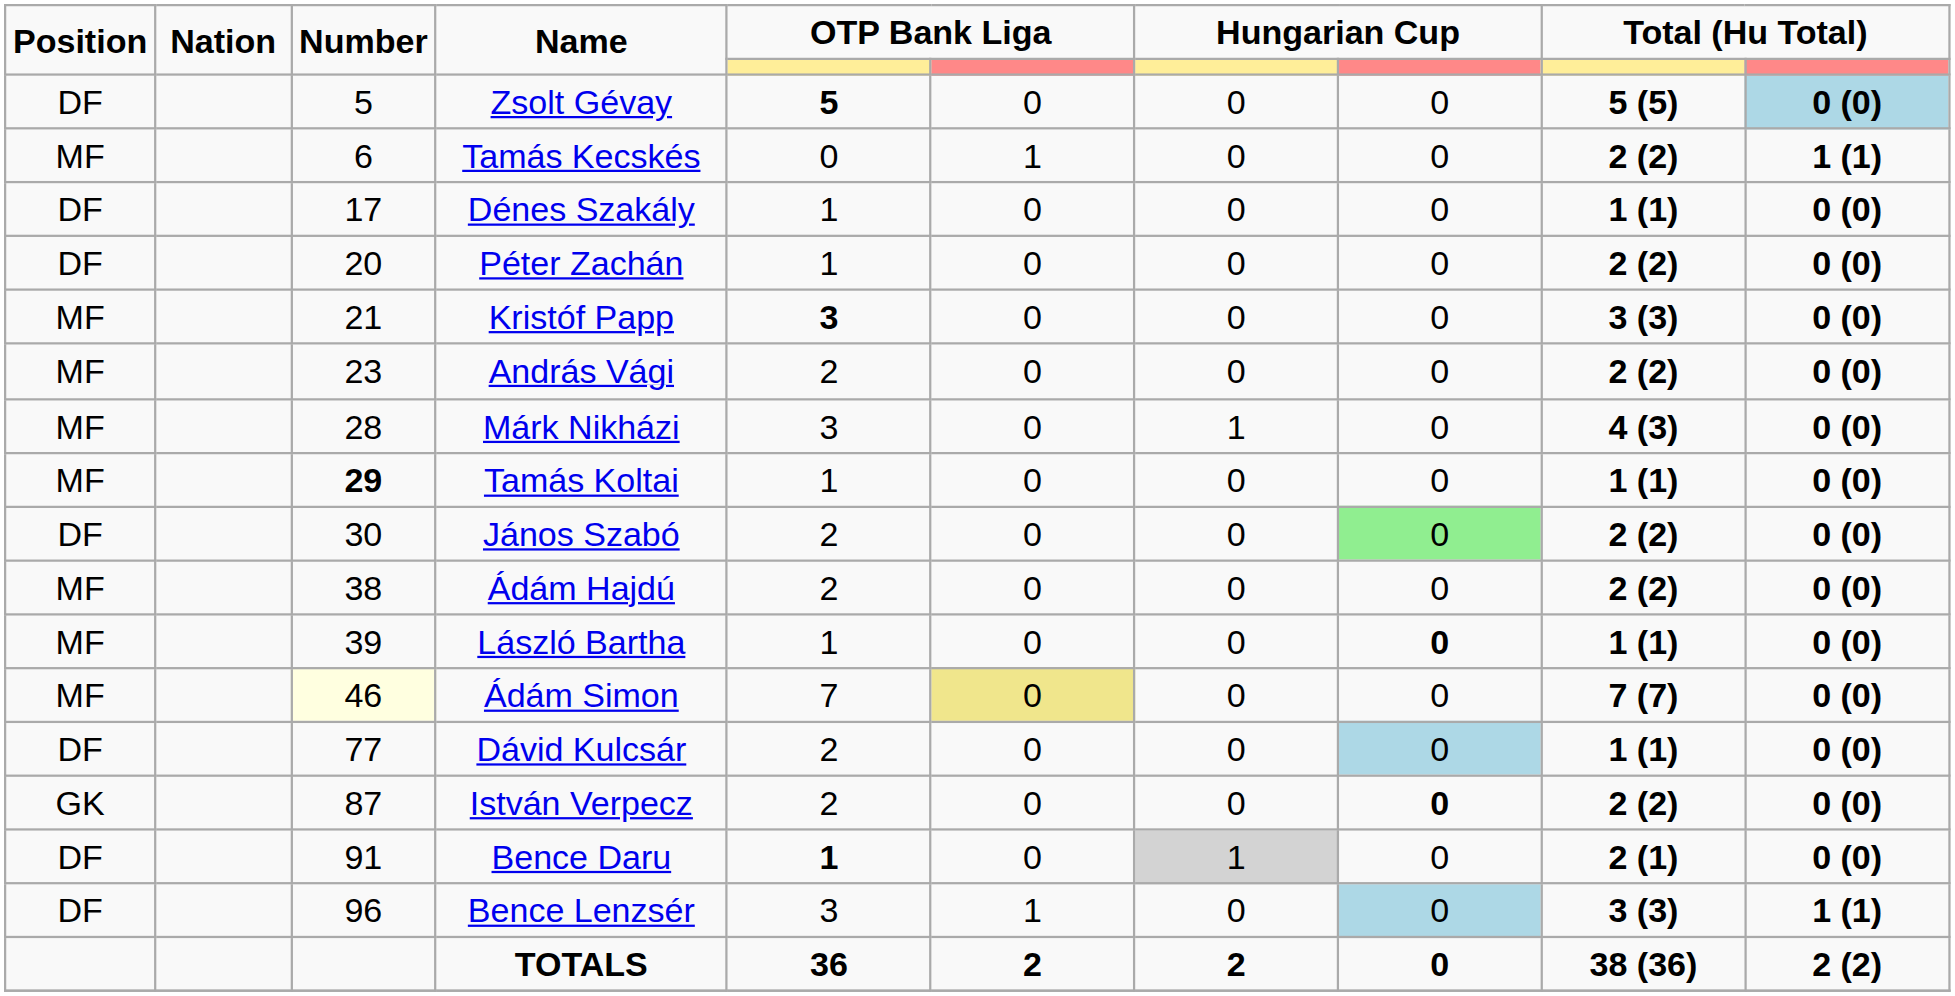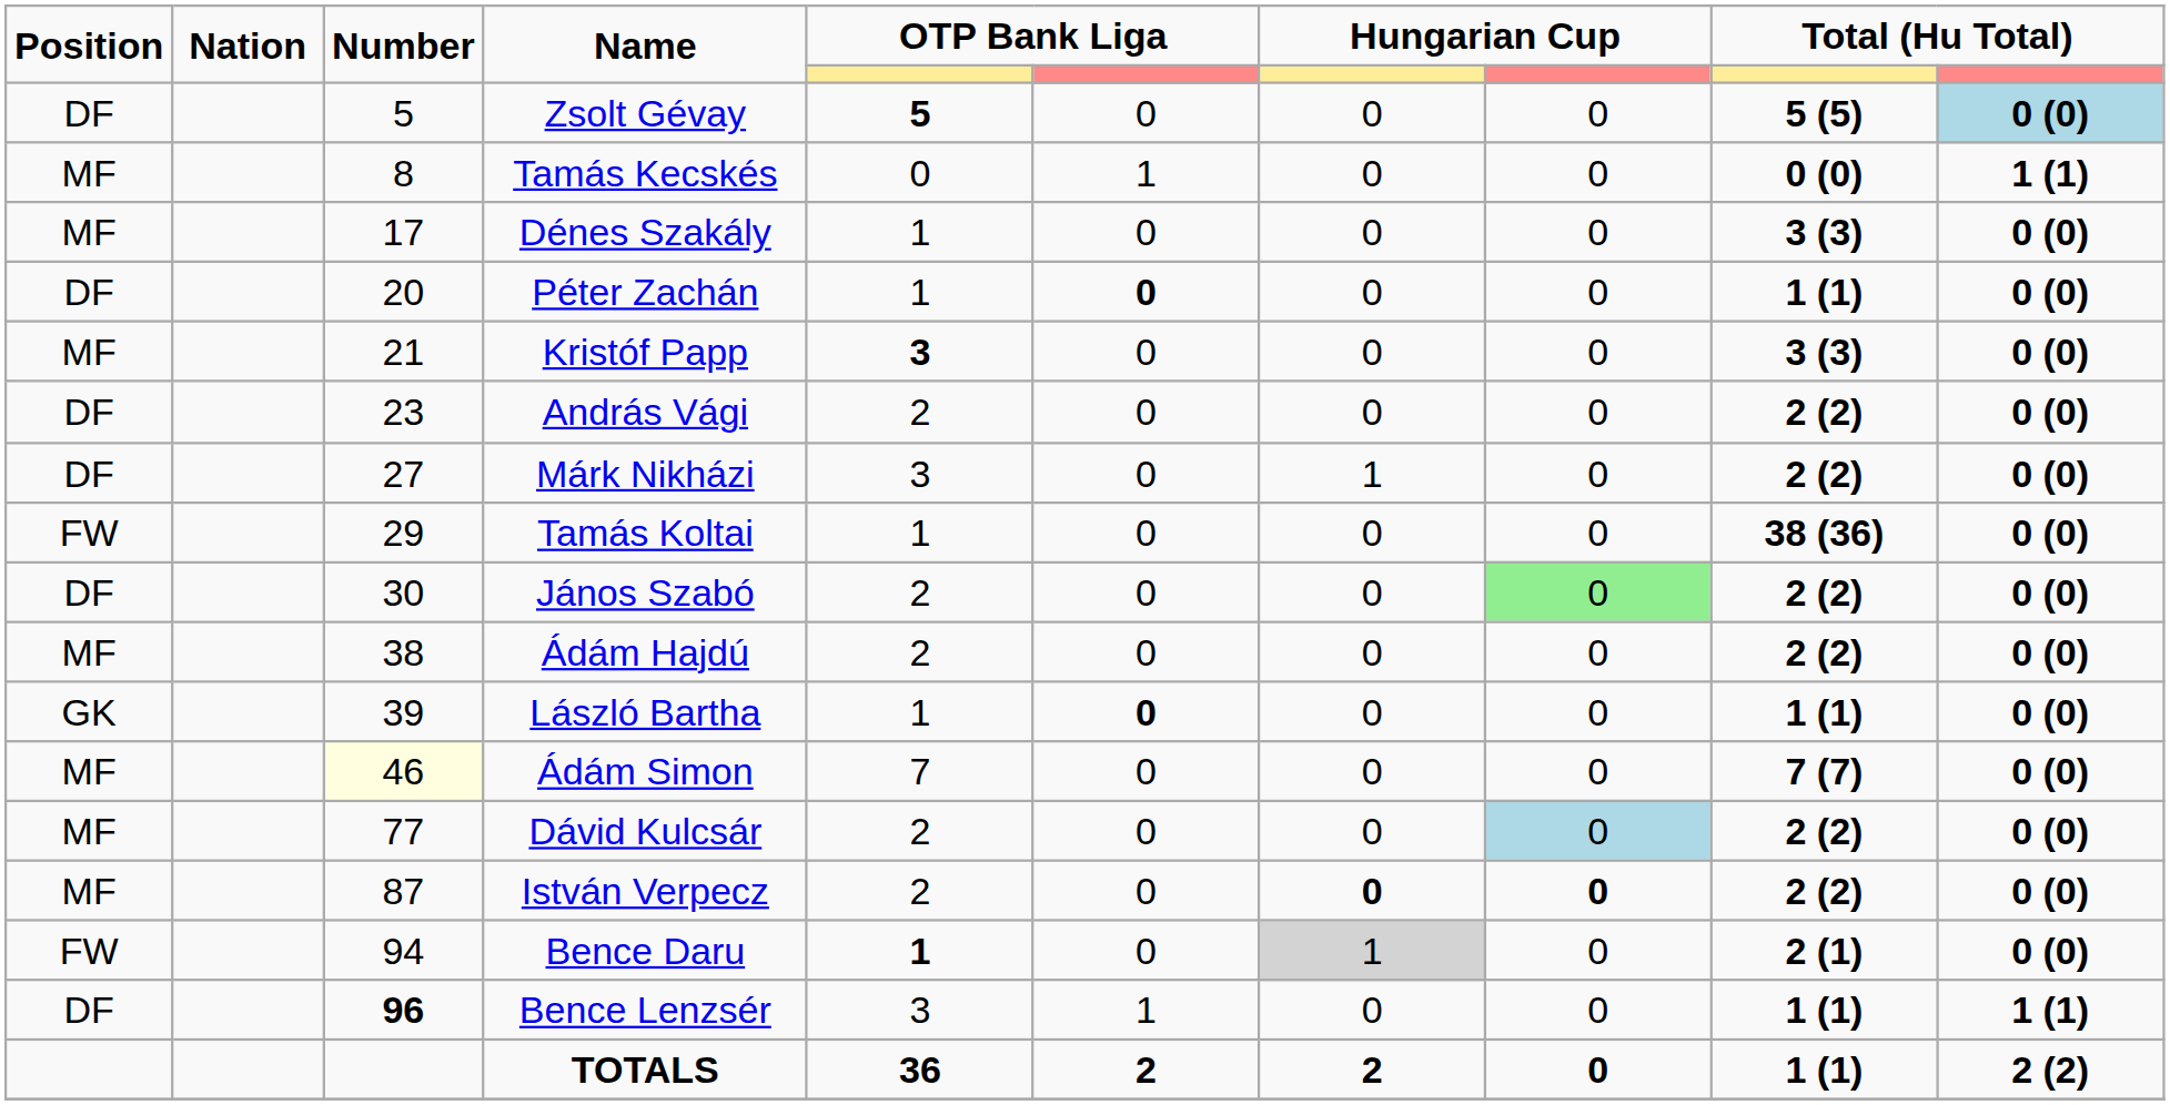Tamás Kecskés | Number: 6 -> 8
Tamás Kecskés | column 9: 2 (2) -> 0 (0)
Dénes Szakály | Position: DF -> MF
Dénes Szakály | column 9: 1 (1) -> 3 (3)
Péter Zachán | column 6: normal -> bold
Péter Zachán | column 9: 2 (2) -> 1 (1)
András Vági | Position: MF -> DF
Márk Nikházi | Position: MF -> DF
Márk Nikházi | Number: 28 -> 27
Márk Nikházi | column 9: 4 (3) -> 2 (2)
Tamás Koltai | Position: MF -> FW
Tamás Koltai | Number: bold -> normal
Tamás Koltai | column 9: 1 (1) -> 38 (36)
László Bartha | Position: MF -> GK
László Bartha | column 6: normal -> bold
László Bartha | column 8: bold -> normal
Ádám Simon | column 6: khaki background -> no background
Dávid Kulcsár | Position: DF -> MF
Dávid Kulcsár | column 9: 1 (1) -> 2 (2)
István Verpecz | Position: GK -> MF
István Verpecz | column 7: normal -> bold
Bence Daru | Position: DF -> FW
Bence Daru | Number: 91 -> 94
Bence Lenzsér | Number: normal -> bold
Bence Lenzsér | column 8: lightblue background -> no background
Bence Lenzsér | column 9: 3 (3) -> 1 (1)
TOTALS | column 9: 38 (36) -> 1 (1)
